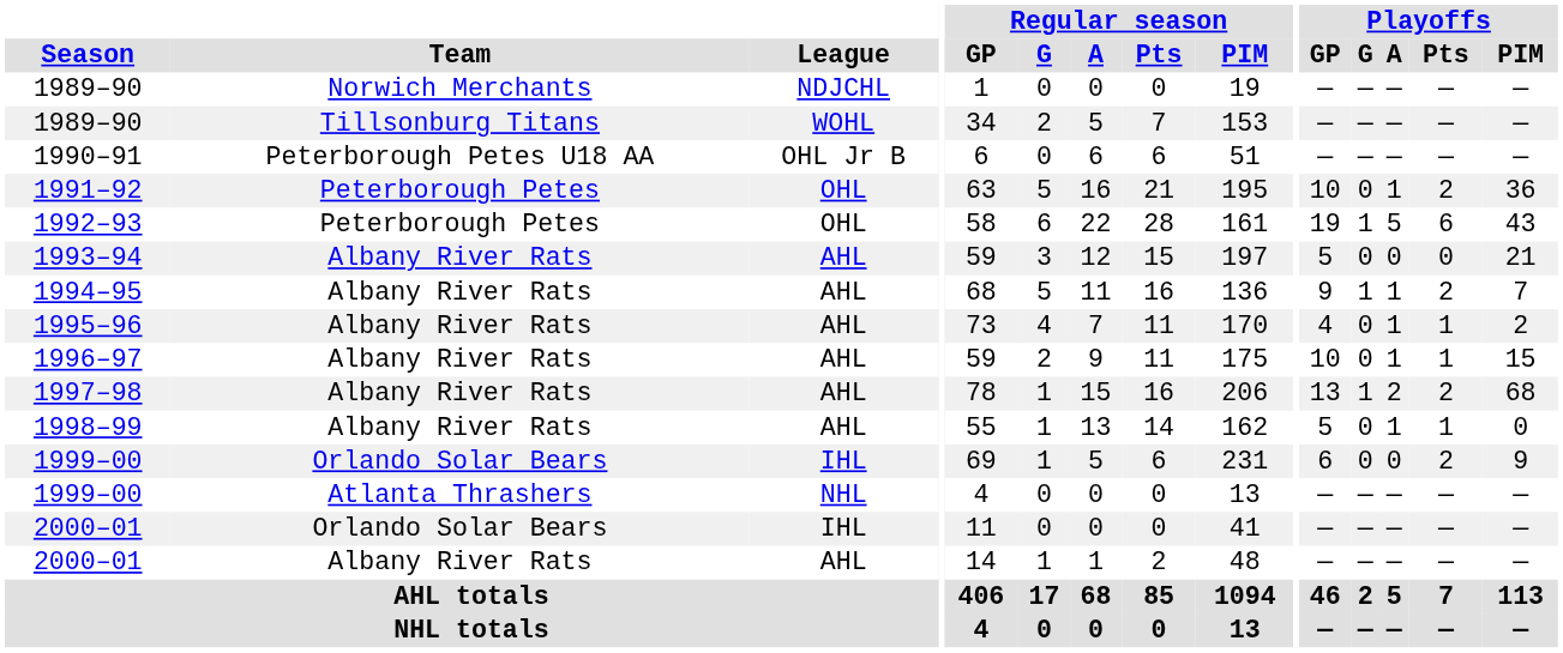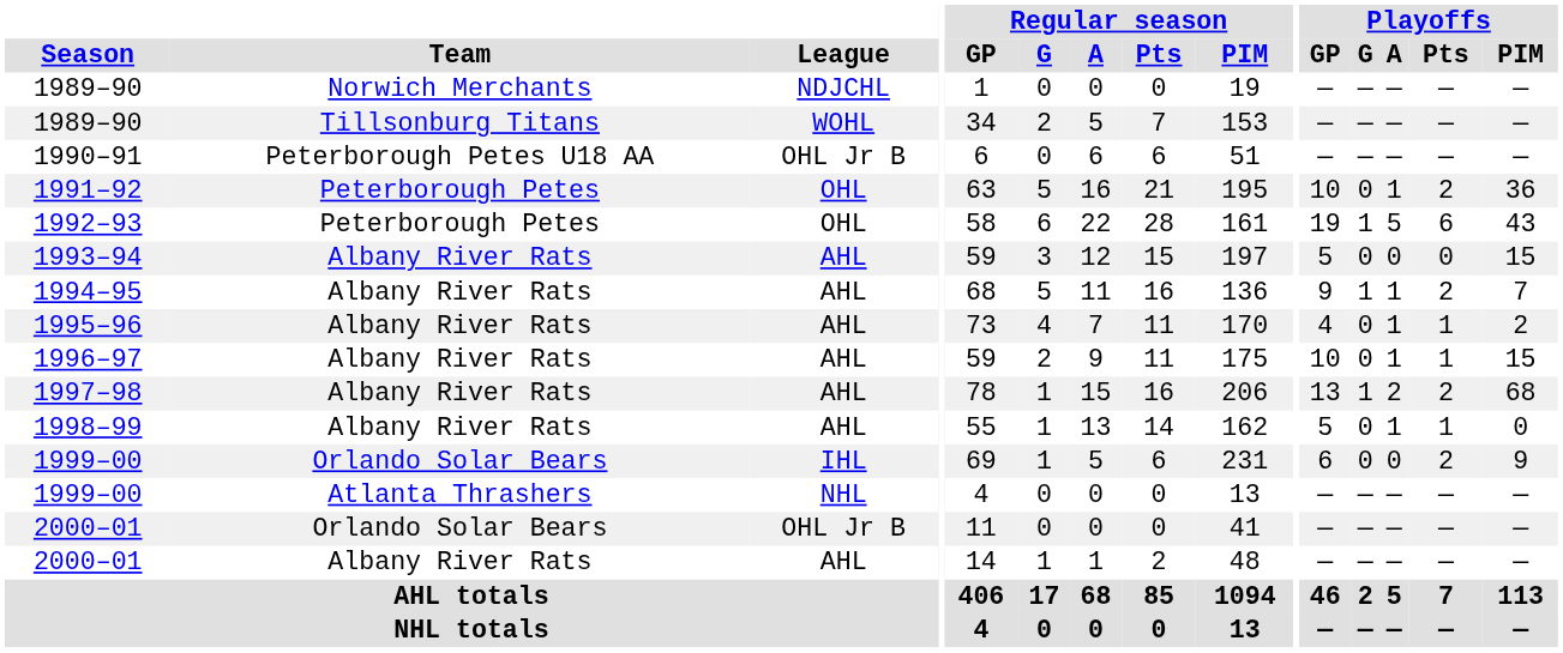1993–94 | Playoffs / PIM: 21 -> 15
2000–01 / Orlando Solar Bears | League: IHL -> OHL Jr B
